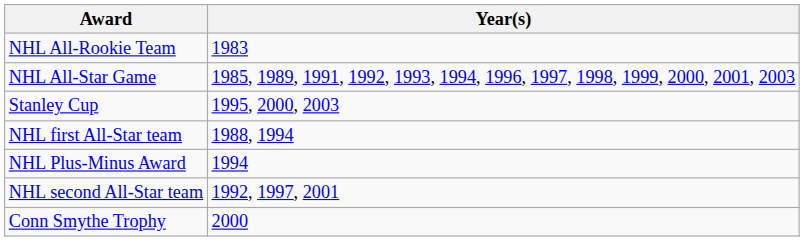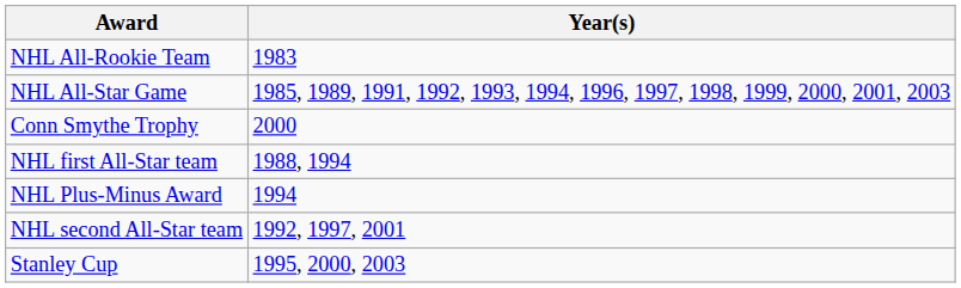rows swapped: Conn Smythe Trophy <-> Stanley Cup
